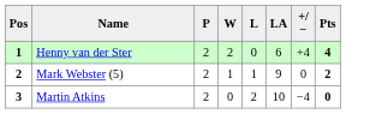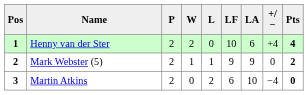+ column: LF | 10 | 9 | 6
